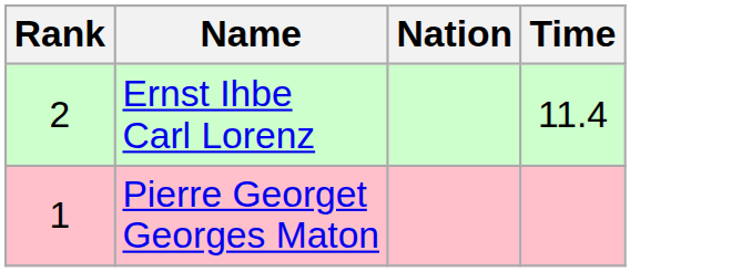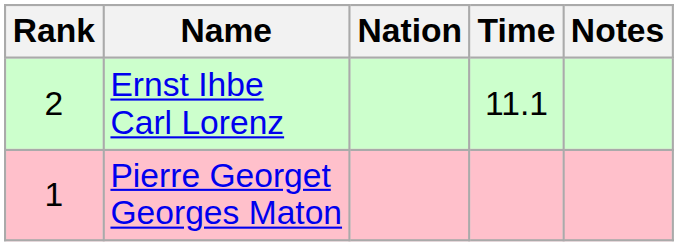+ column: Notes
Ernst Ihbe Carl Lorenz | Time: 11.4 -> 11.1
